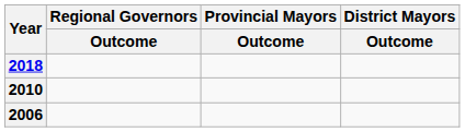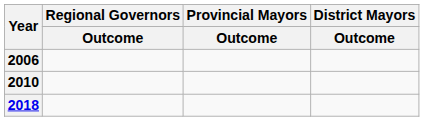rows swapped: 2006 <-> 2018
